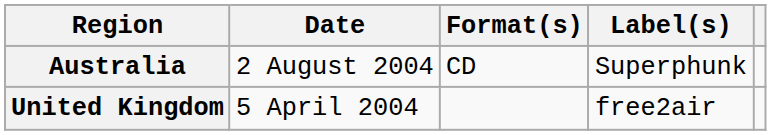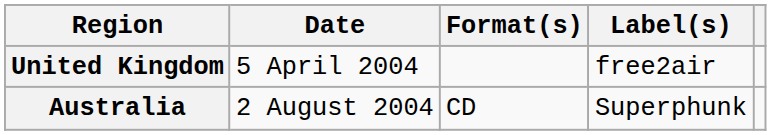rows swapped: United Kingdom <-> Australia
